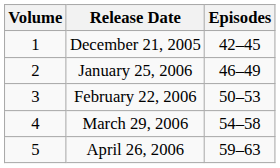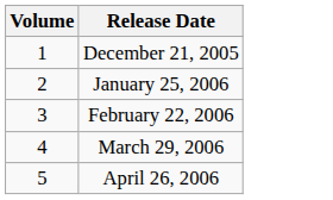- column: Episodes | 42–45 | 46–49 | 50–53 | 54–58 | 59–63
